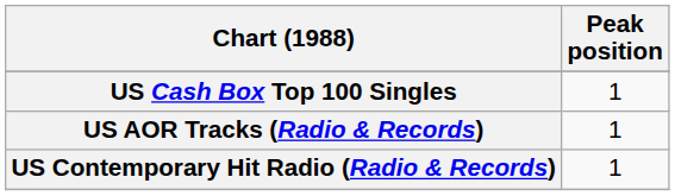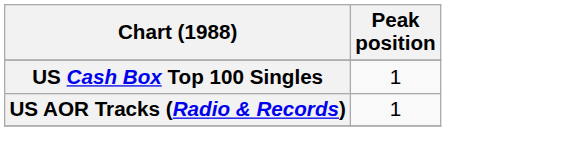- row: US Contemporary Hit Radio (Radio & Records) | 1
